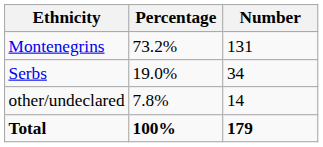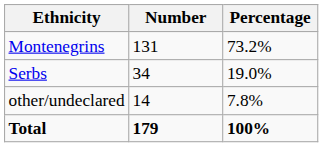columns swapped: Number <-> Percentage
